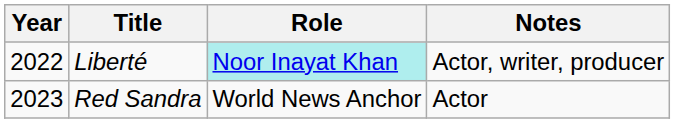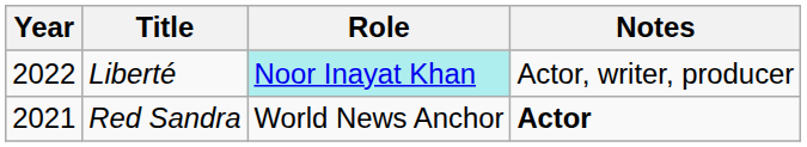Red Sandra | Year: 2023 -> 2021
Red Sandra | Notes: normal -> bold
